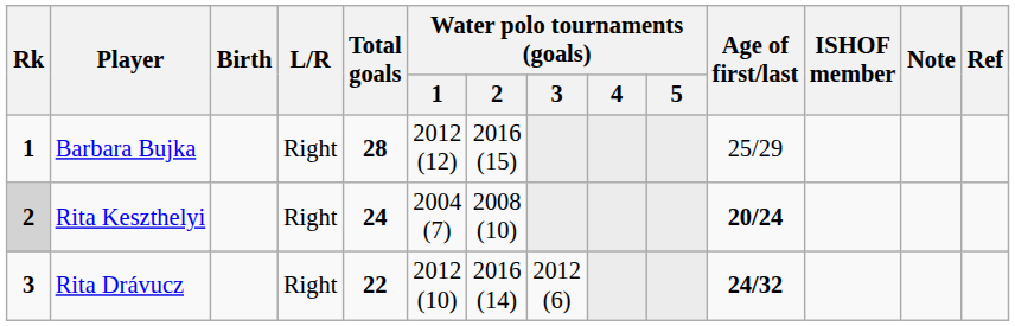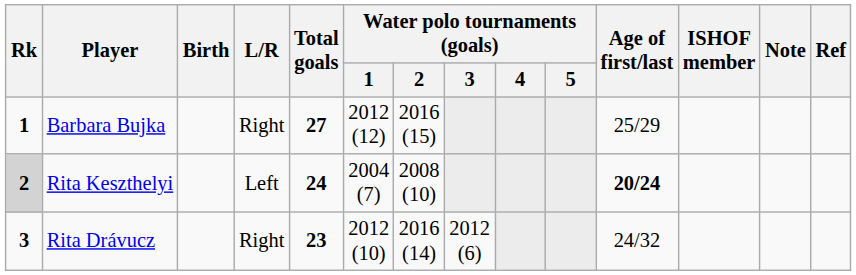Barbara Bujka | Total goals: 28 -> 27
Rita Keszthelyi | L/R: Right -> Left
Rita Drávucz | Total goals: 22 -> 23
Rita Drávucz | Age of first/last: bold -> normal
